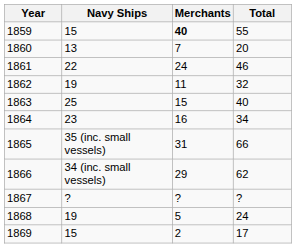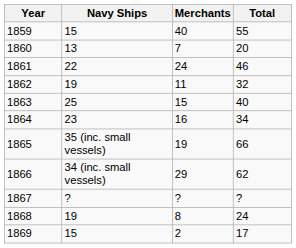1859 | Merchants: bold -> normal
1865 | Merchants: 31 -> 19
1868 | Merchants: 5 -> 8
